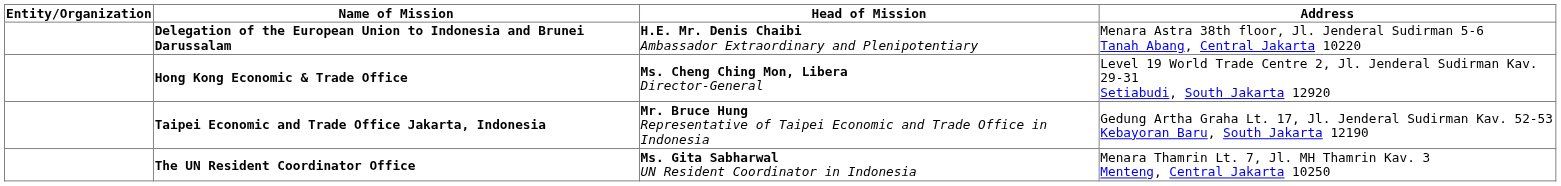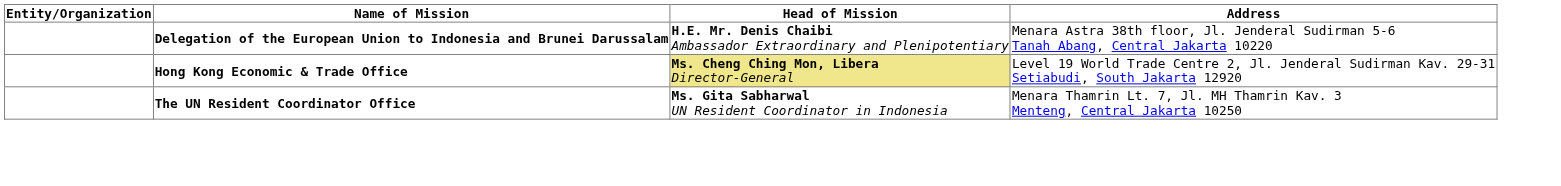Hong Kong Economic & Trade Office | Head of Mission: no background -> khaki background
- row: Taipei Economic and Trade Office Jakarta, Indonesia | Mr. Bruce Hung Representative of Taipei Economic and Trade Office in Indonesia | Gedung Artha Graha Lt. 17, Jl. Jenderal Sudirman Kav. 52-53 Kebayoran Baru, South Jakarta 12190
